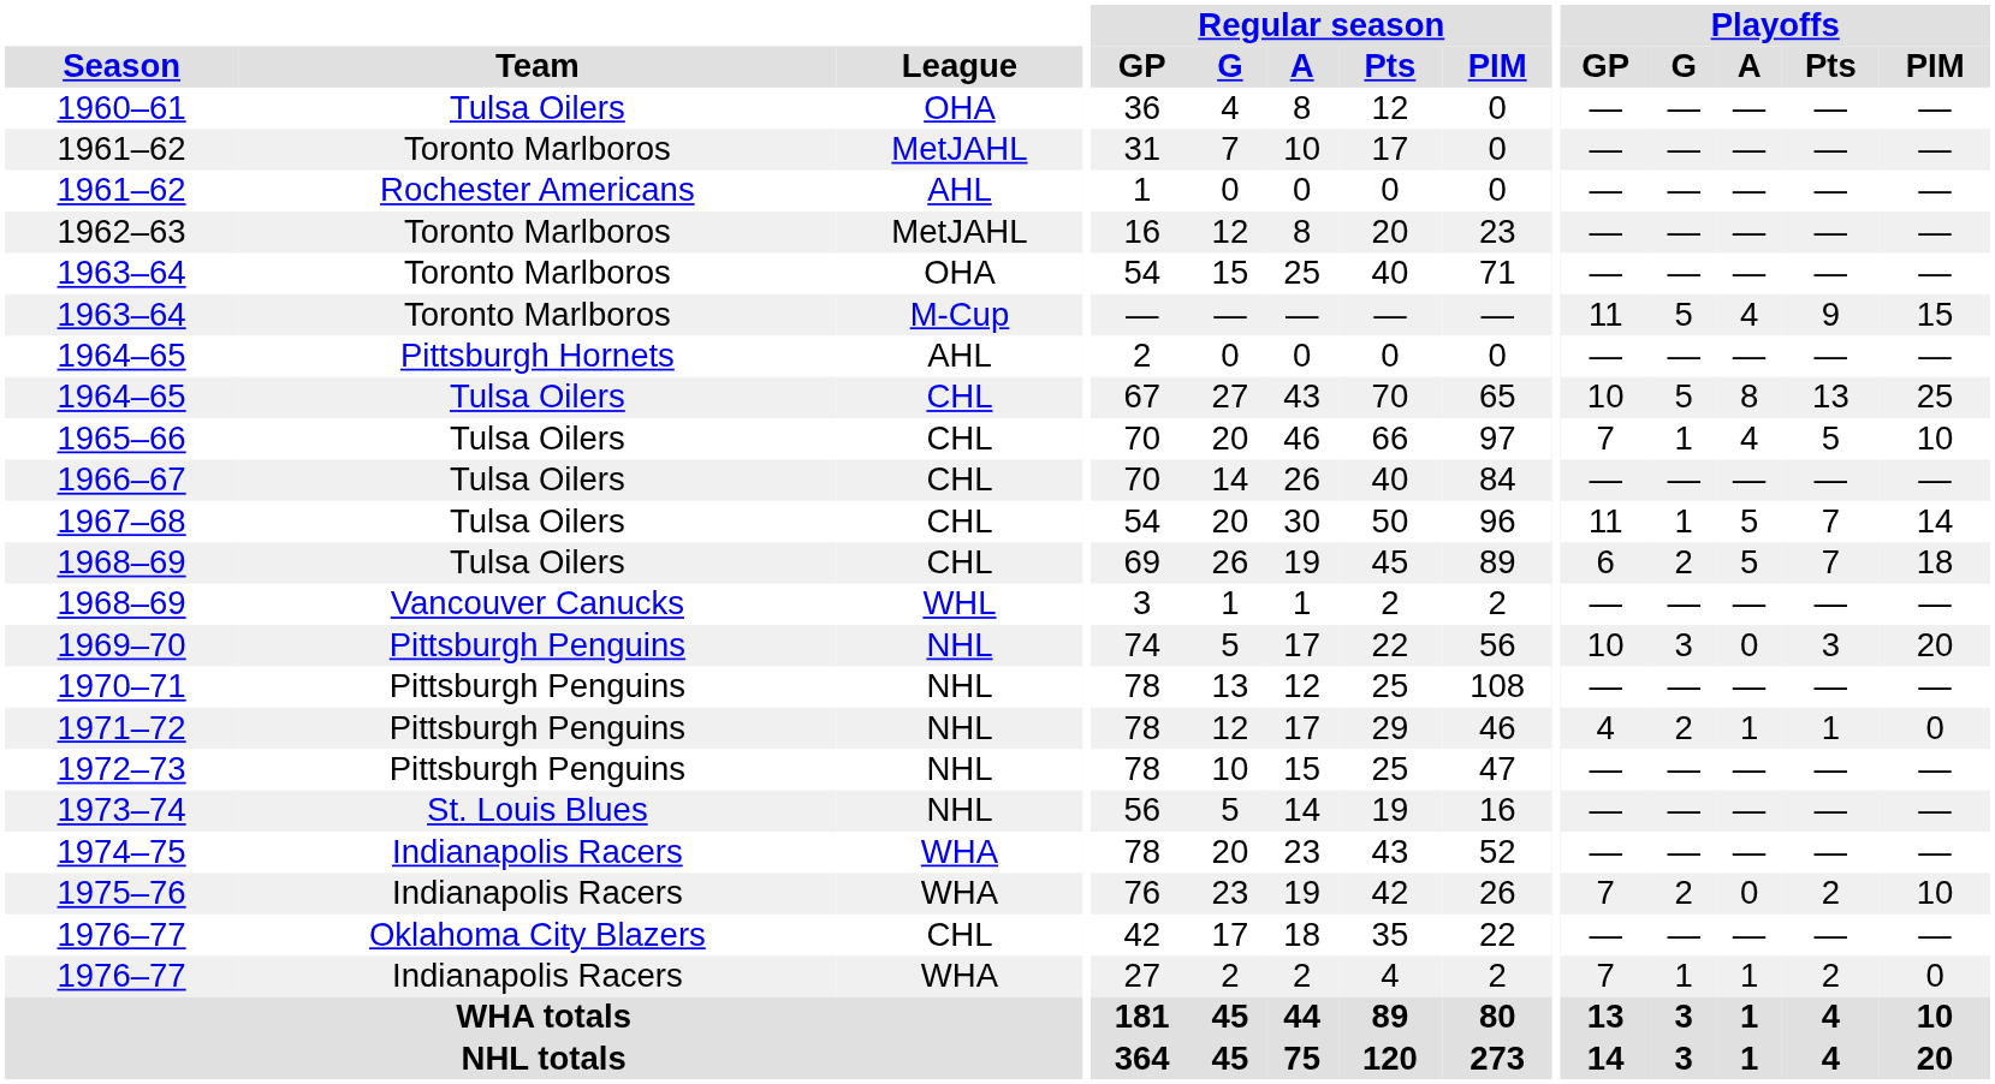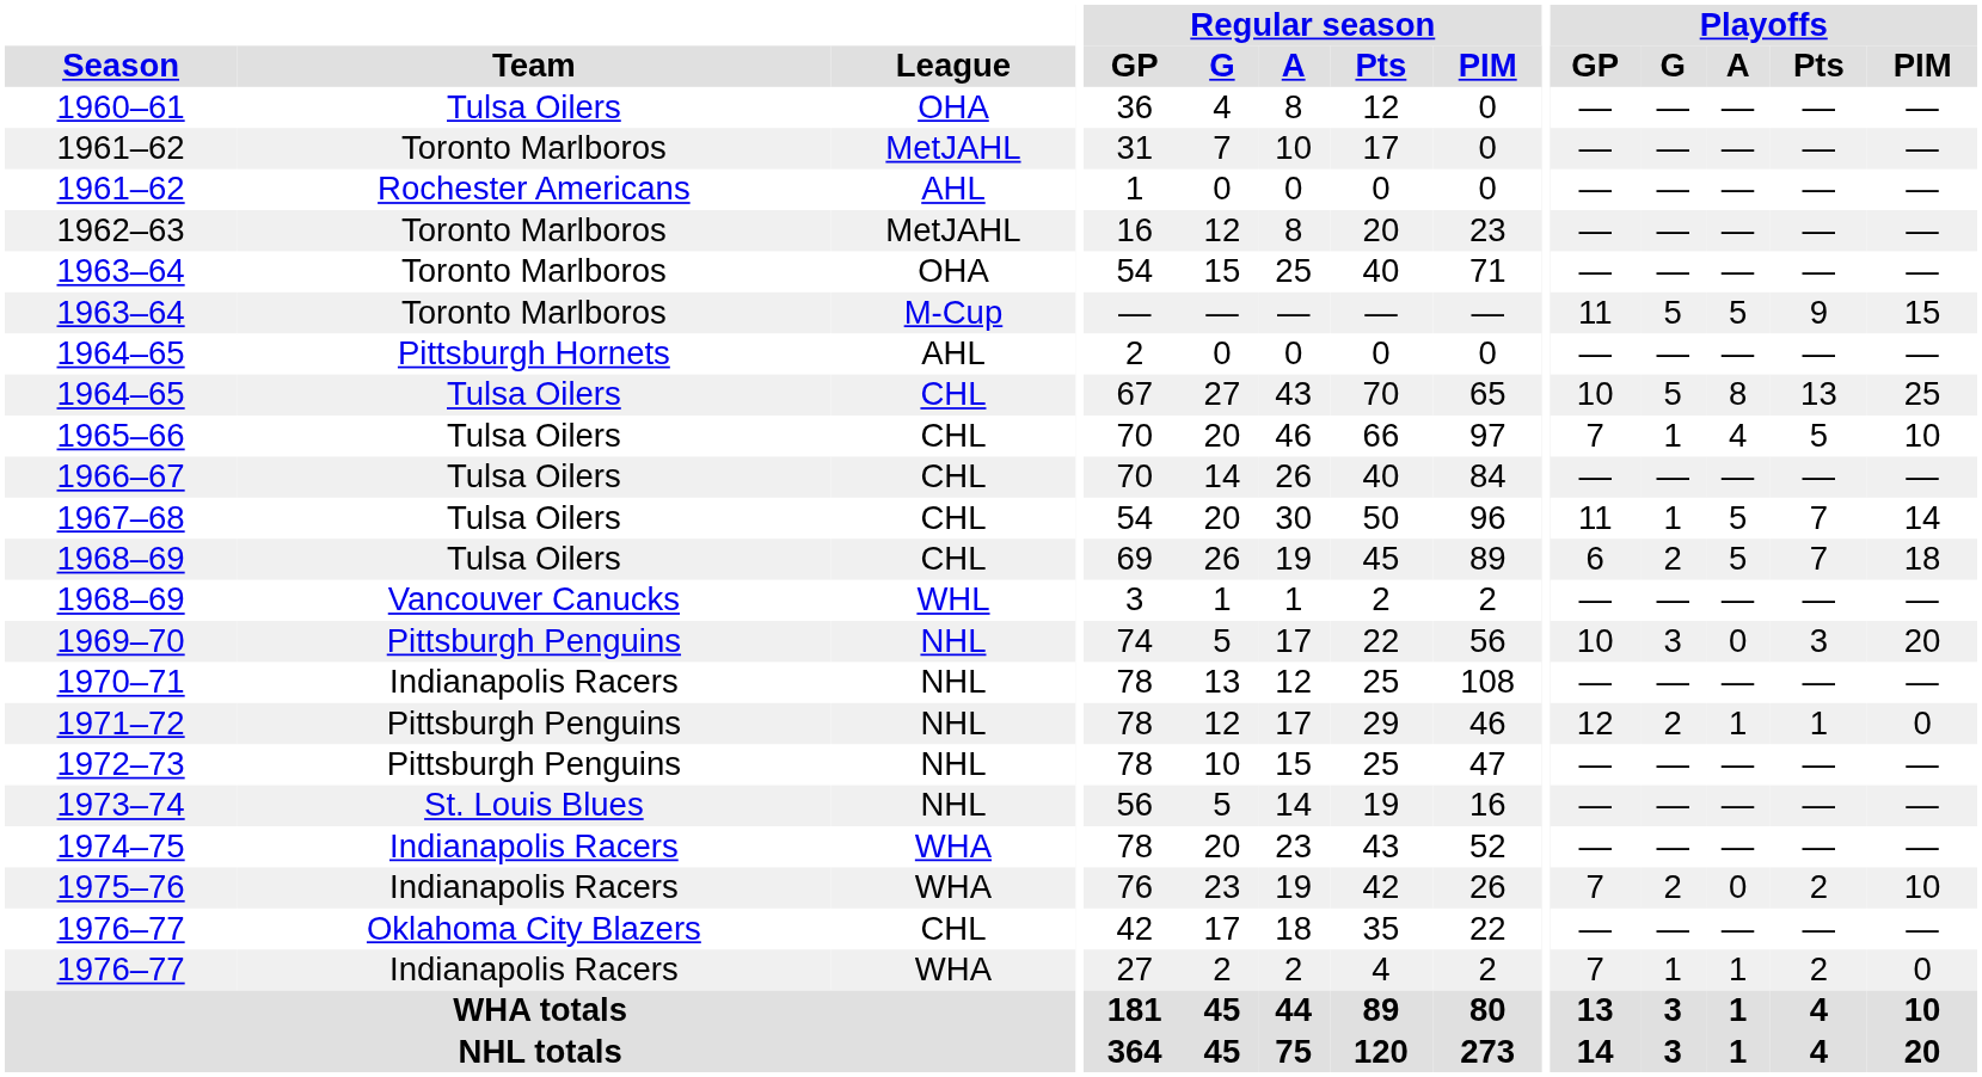1963–64 / M-Cup | Playoffs / A: 4 -> 5
1970–71 | Team: Pittsburgh Penguins -> Indianapolis Racers
1971–72 | Playoffs / GP: 4 -> 12
